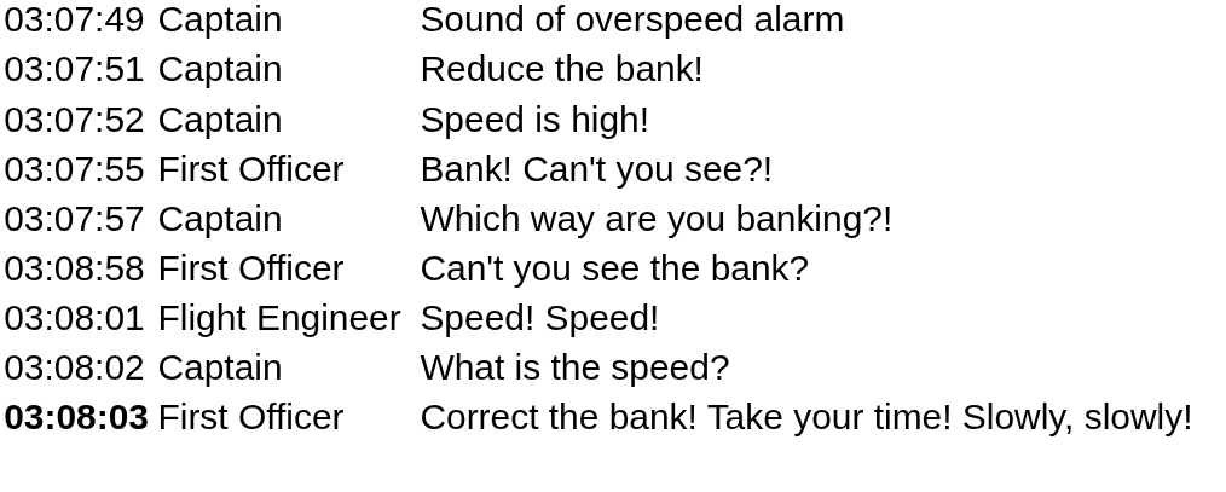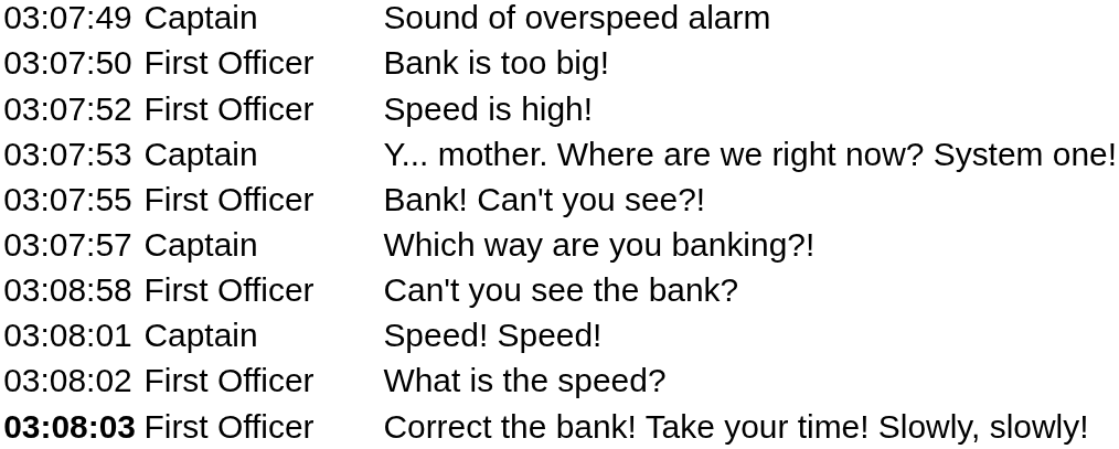+ row: 03:07:50 | First Officer | Bank is too big!
- row: 03:07:51 | Captain | Reduce the bank!
Speed is high! | column 2: Captain -> First Officer
+ row: 03:07:53 | Captain | Y... mother. Where are we right now? System one!
Speed! Speed! | column 2: Flight Engineer -> Captain
What is the speed? | column 2: Captain -> First Officer
